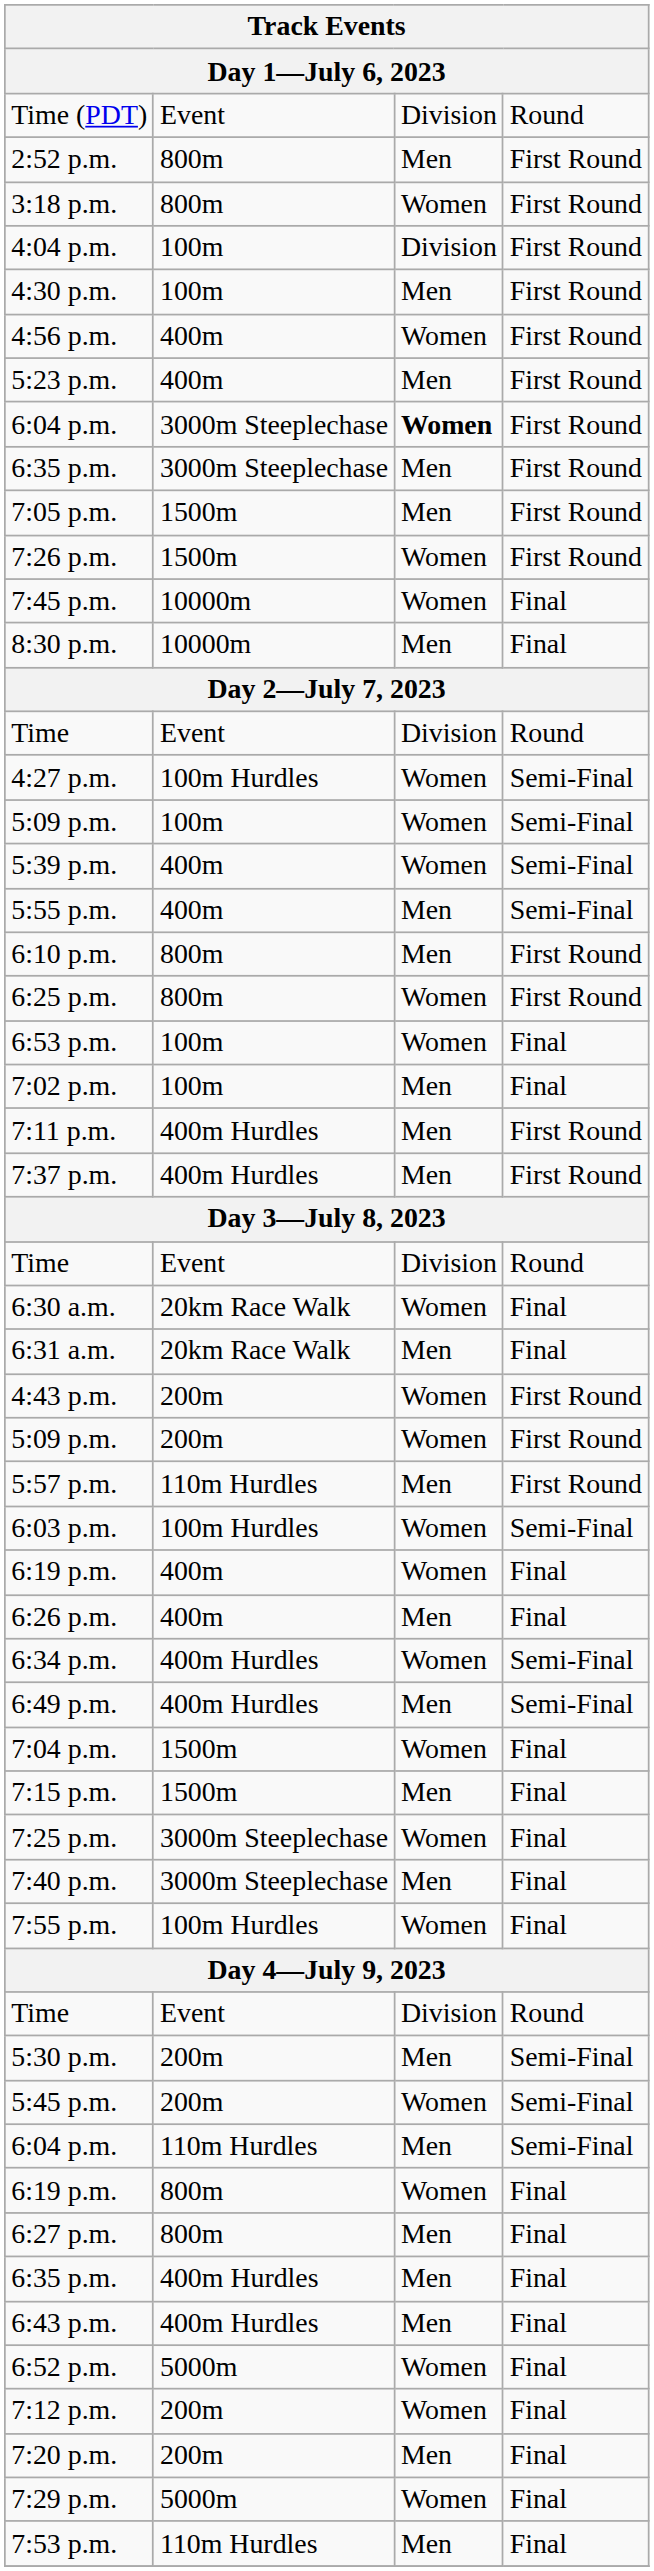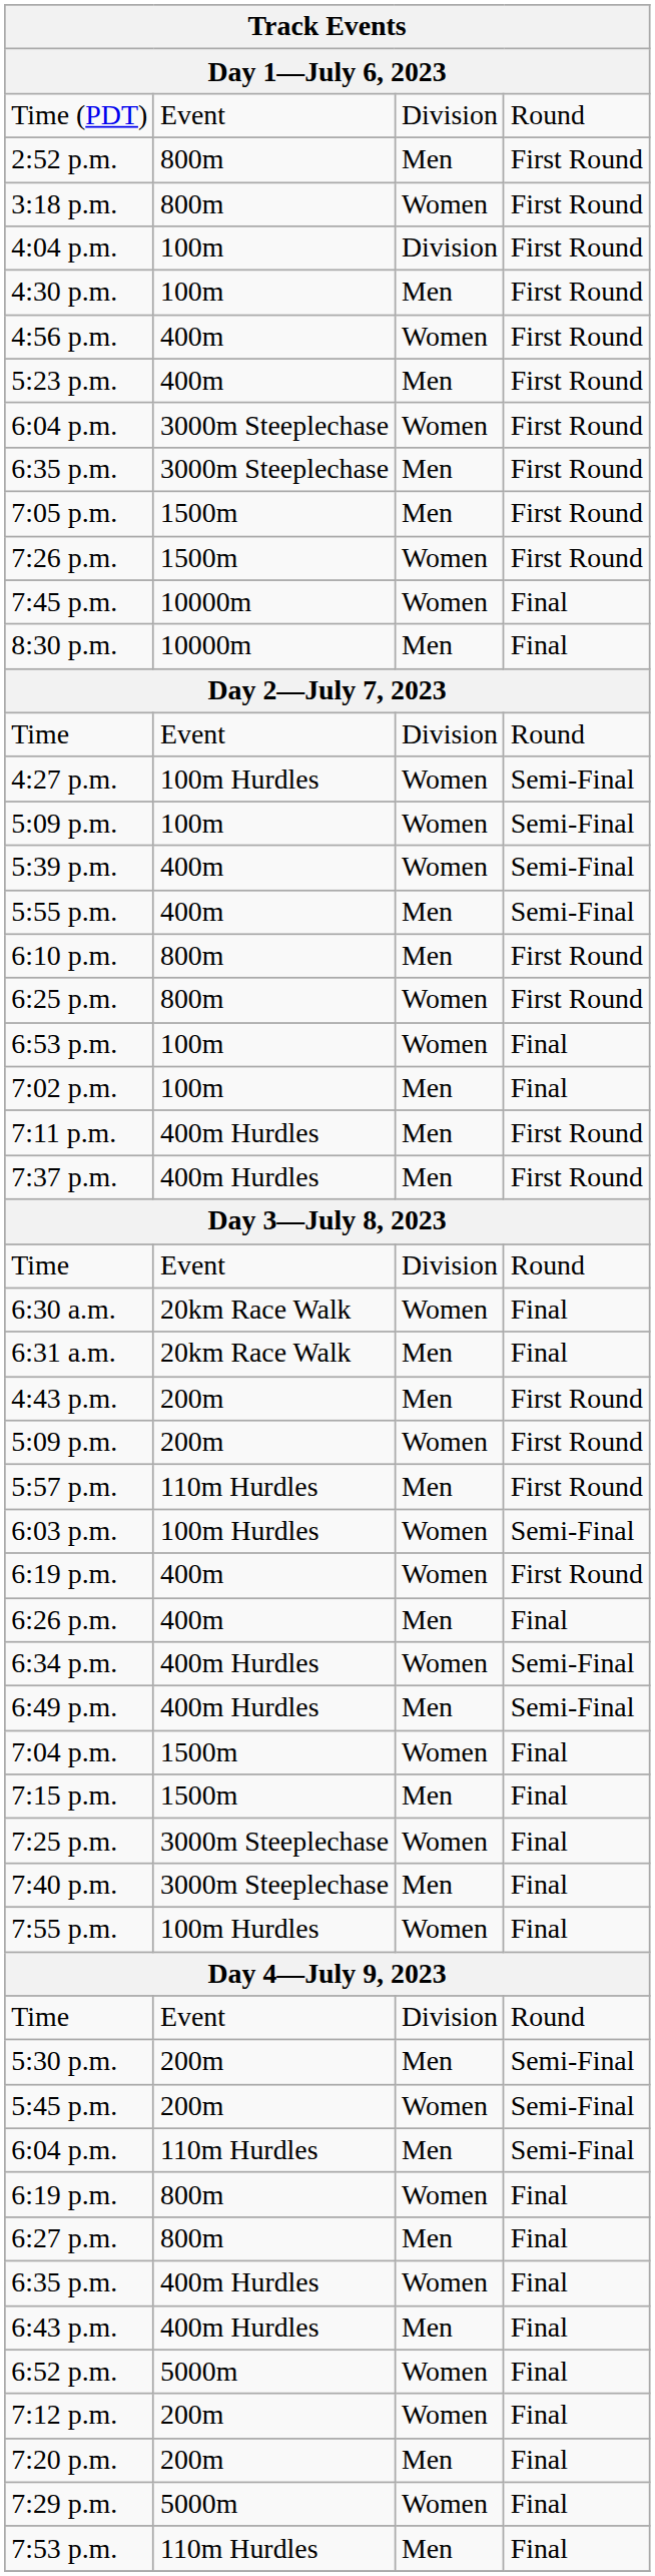6:04 p.m. / 3000m Steeplechase | column 3: bold -> normal
4:43 p.m. | column 3: Women -> Men
6:19 p.m. / 400m | column 4: Final -> First Round
6:35 p.m. / 400m Hurdles | column 3: Men -> Women
